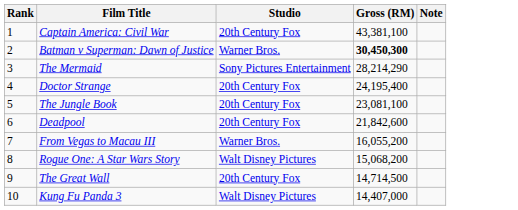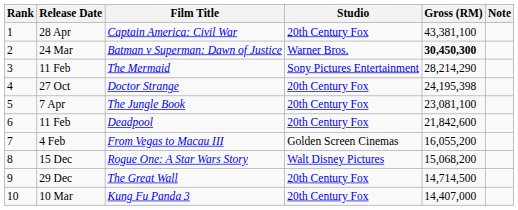+ column: Release Date | 28 Apr | 24 Mar | 11 Feb | 27 Oct | 7 Apr | 11 Feb | 4 Feb | 15 Dec | 29 Dec | 10 Mar
Doctor Strange | Gross (RM): 24,195,400 -> 24,195,398
From Vegas to Macau III | Studio: Warner Bros. -> Golden Screen Cinemas
Kung Fu Panda 3 | Studio: Walt Disney Pictures -> 20th Century Fox
